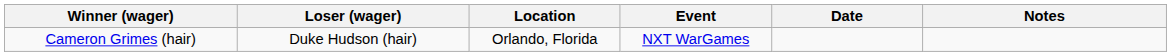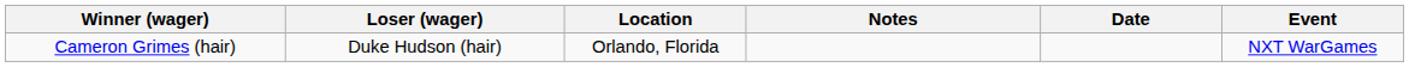columns swapped: Event <-> Notes
